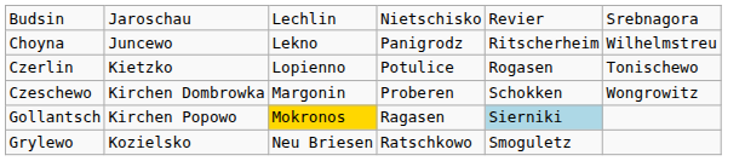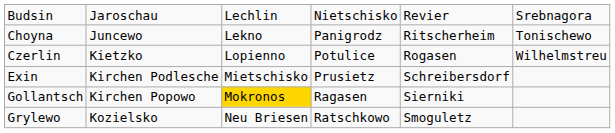Choyna | column 6: Wilhelmstreu -> Tonischewo
Czerlin | column 6: Tonischewo -> Wilhelmstreu
- row: Czeschewo | Kirchen Dombrowka | Margonin | Proberen | Schokken | Wongrowitz
+ row: Exin | Kirchen Podlesche | Mietschisko | Prusietz | Schreibersdorf
Gollantsch | column 5: lightblue background -> no background
